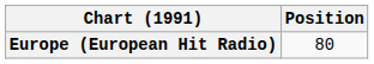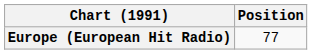Europe (European Hit Radio) | Position: 80 -> 77
